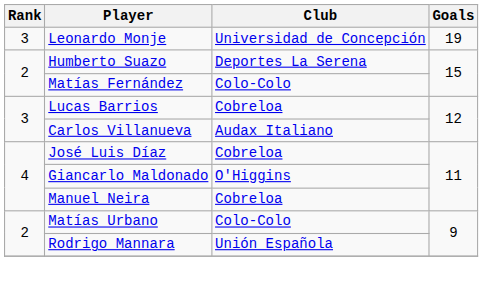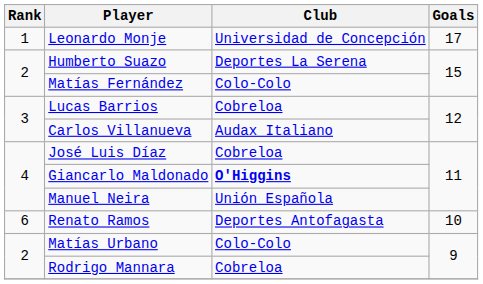Leonardo Monje | Rank: 3 -> 1
Leonardo Monje | Goals: 19 -> 17
Giancarlo Maldonado | Club: normal -> bold
Manuel Neira | Club: Cobreloa -> Unión Española
+ row: 6 | Renato Ramos | Deportes Antofagasta | 10
Rodrigo Mannara | Club: Unión Española -> Cobreloa
